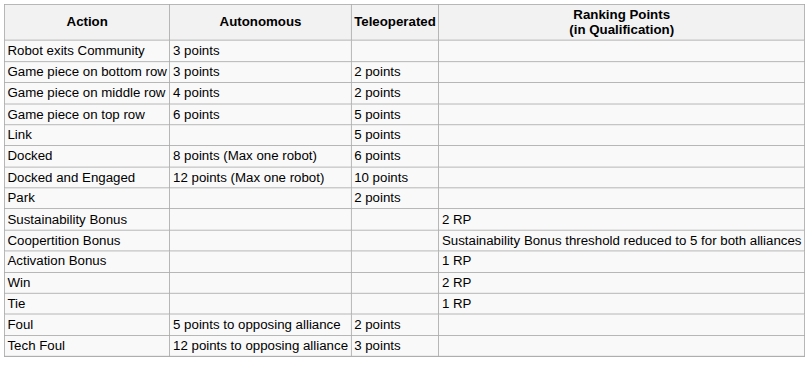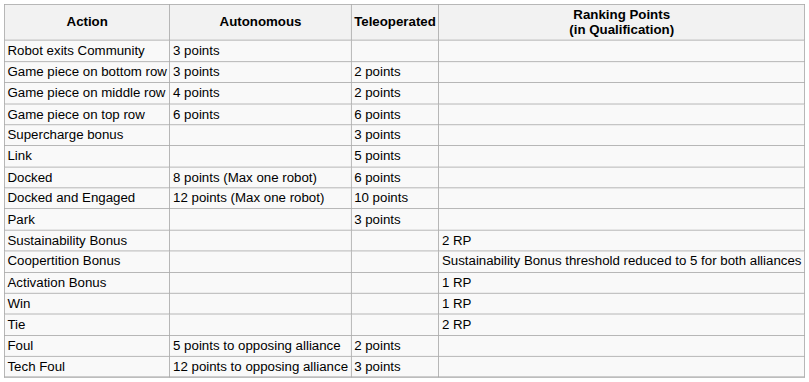Game piece on top row | Teleoperated: 5 points -> 6 points
+ row: Supercharge bonus | 3 points
Park | Teleoperated: 2 points -> 3 points
Win | Ranking Points (in Qualification): 2 RP -> 1 RP
Tie | Ranking Points (in Qualification): 1 RP -> 2 RP
